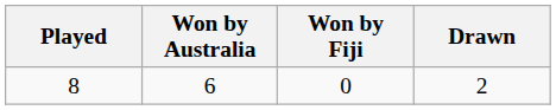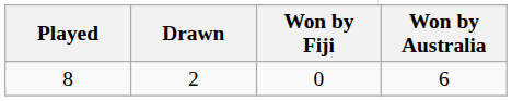columns swapped: Won by Australia <-> Drawn
